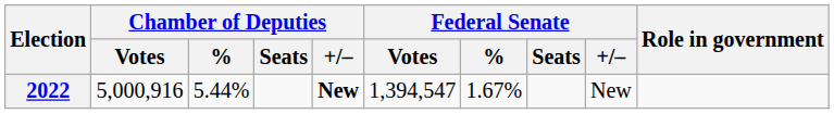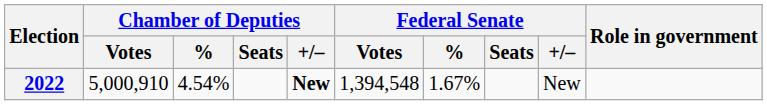2022 | Chamber of Deputies / Votes: 5,000,916 -> 5,000,910
2022 | Chamber of Deputies / %: 5.44% -> 4.54%
2022 | Federal Senate / Votes: 1,394,547 -> 1,394,548
